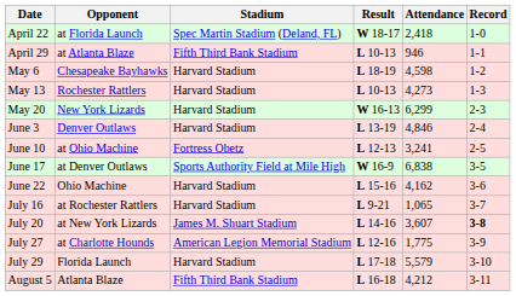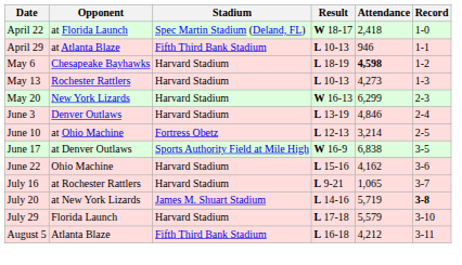May 6 | Attendance: normal -> bold
June 10 | Attendance: 3,241 -> 3,214
July 20 | Attendance: 3,607 -> 5,719
- row: July 27 | at Charlotte Hounds | American Legion Memorial Stadium | L 12-16 | 1,775 | 3-9
